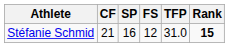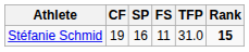Stéfanie Schmid | CF: 21 -> 19
Stéfanie Schmid | FS: 12 -> 11
